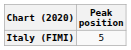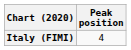Italy (FIMI) | Peak position: 5 -> 4
